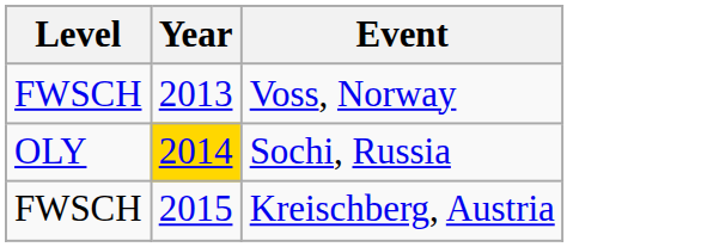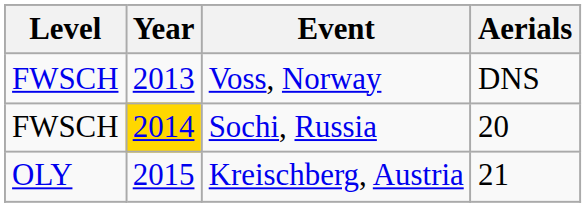+ column: Aerials | DNS | 20 | 21
Sochi, Russia | Level: OLY -> FWSCH
Kreischberg, Austria | Level: FWSCH -> OLY
